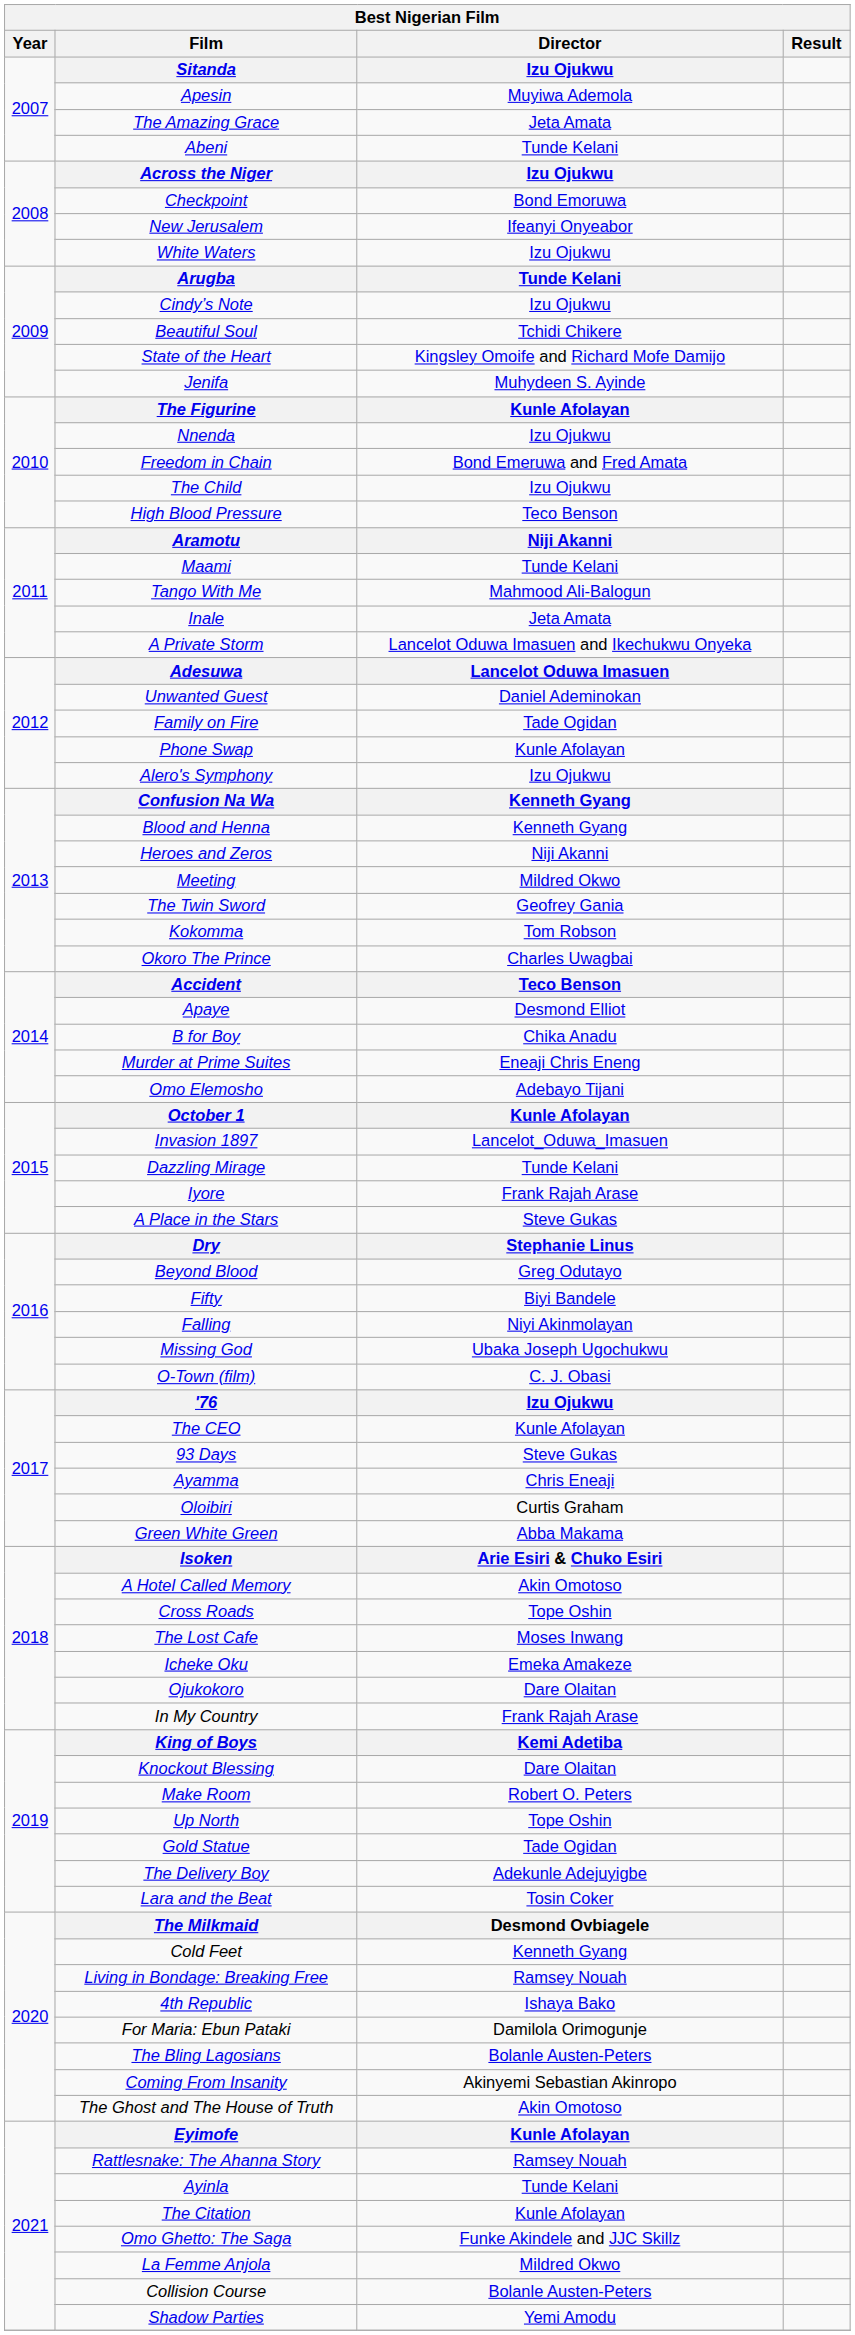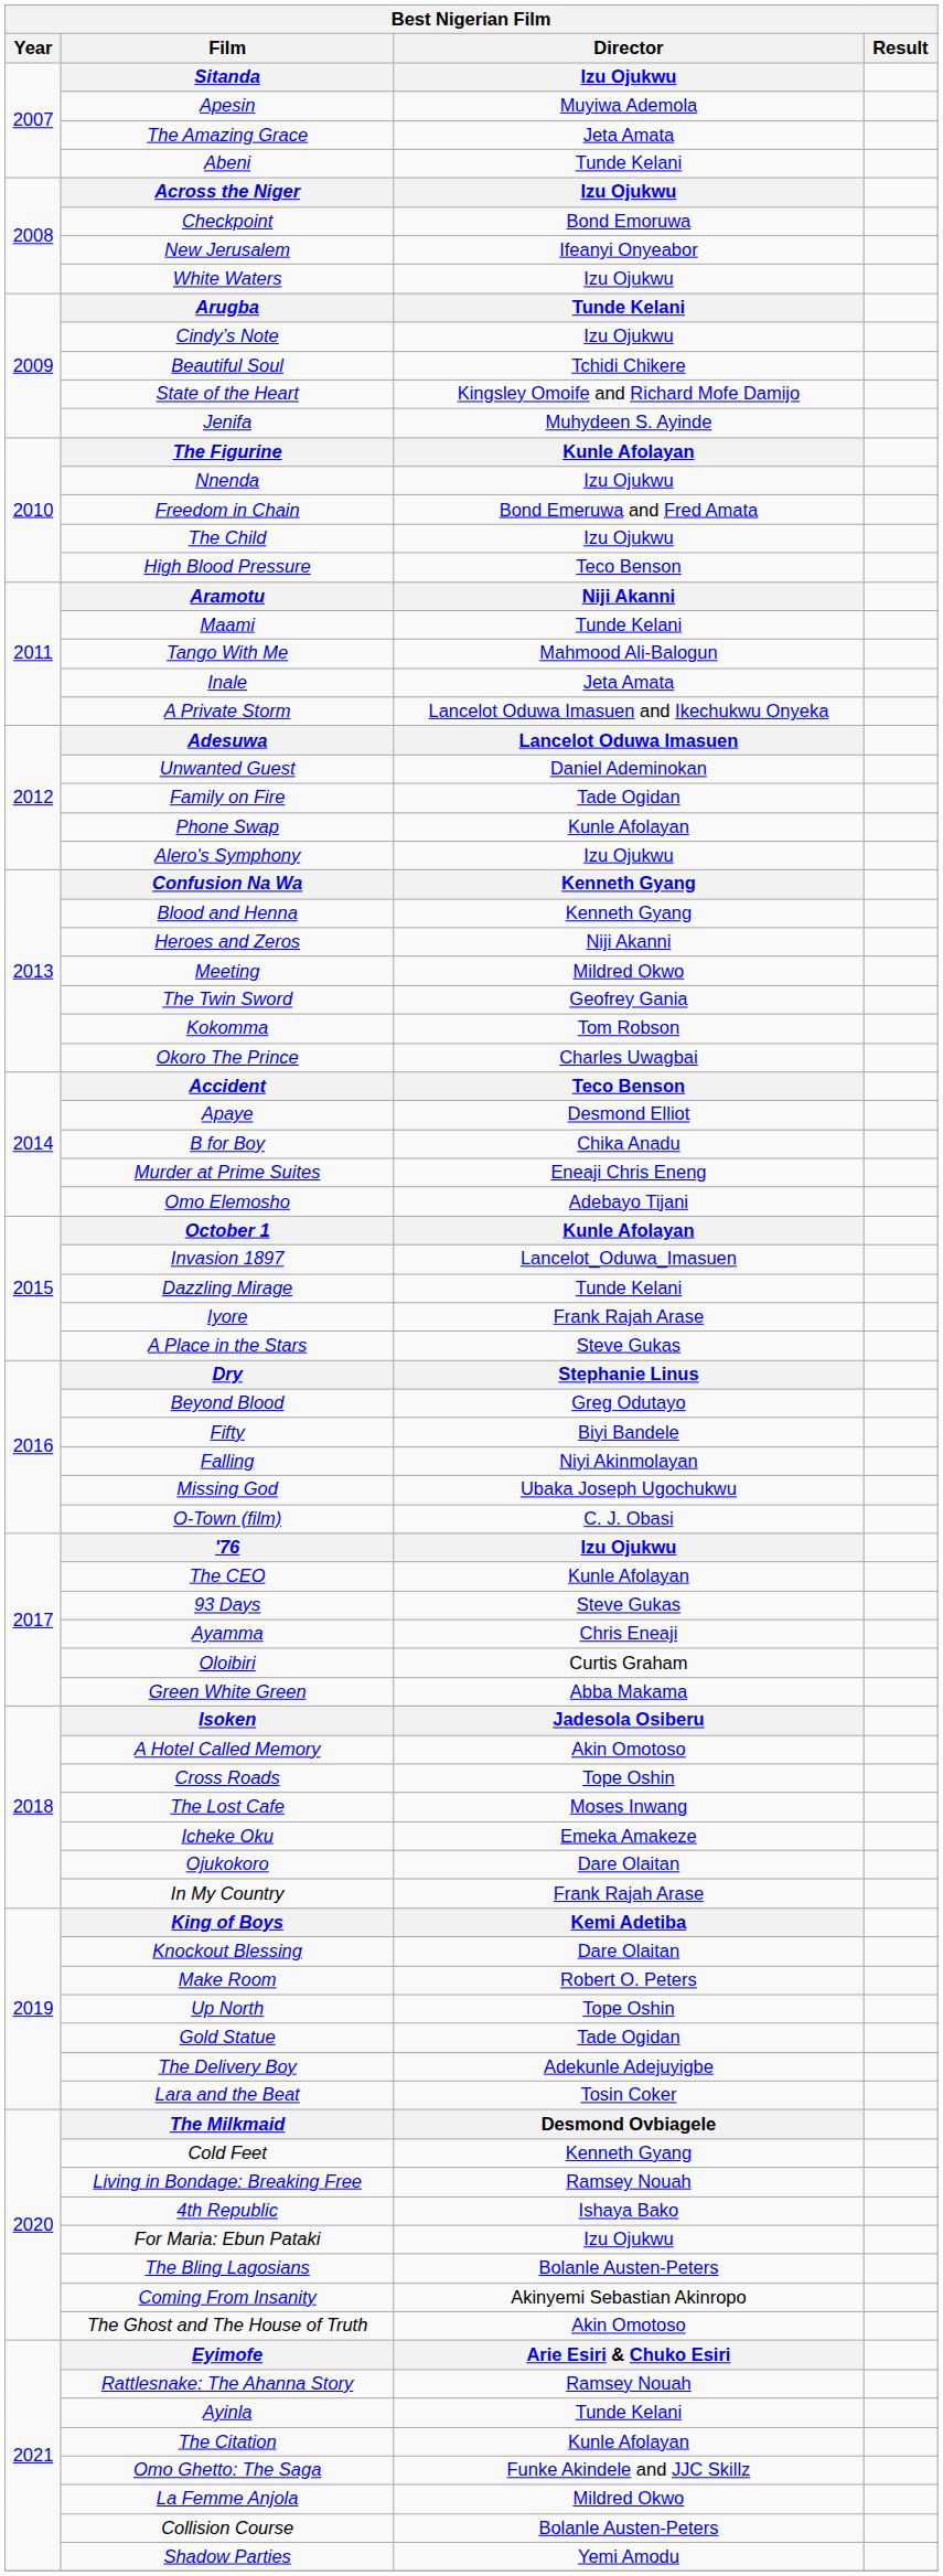Isoken | Director: Arie Esiri & Chuko Esiri -> Jadesola Osiberu
For Maria: Ebun Pataki | Director: Damilola Orimogunje -> Izu Ojukwu
Eyimofe | Director: Kunle Afolayan -> Arie Esiri & Chuko Esiri
